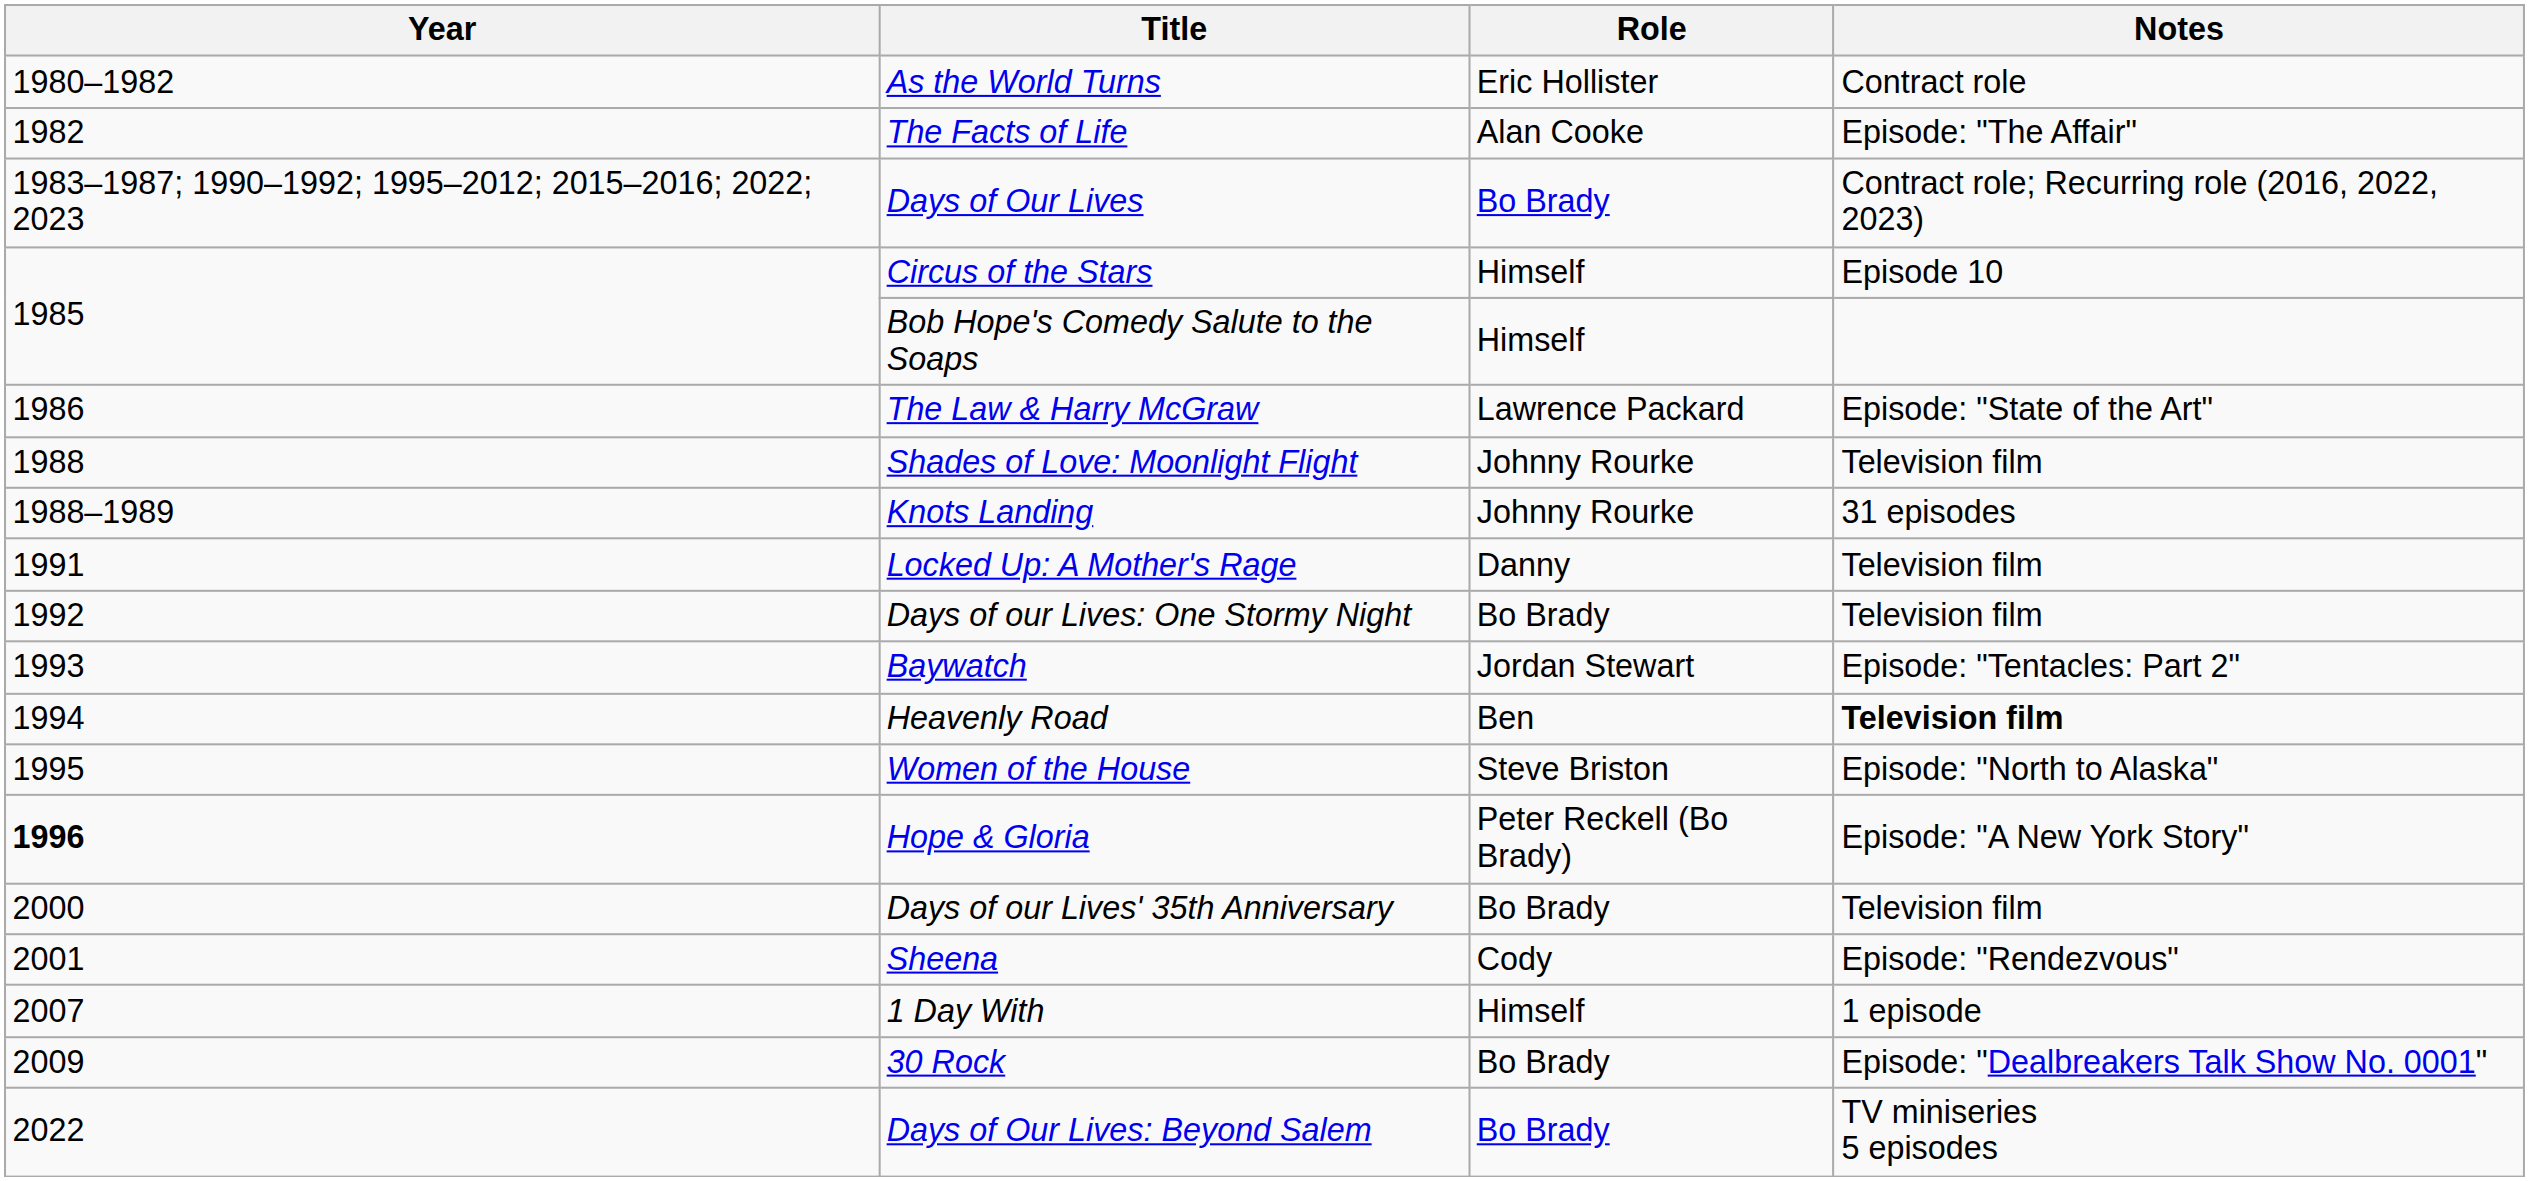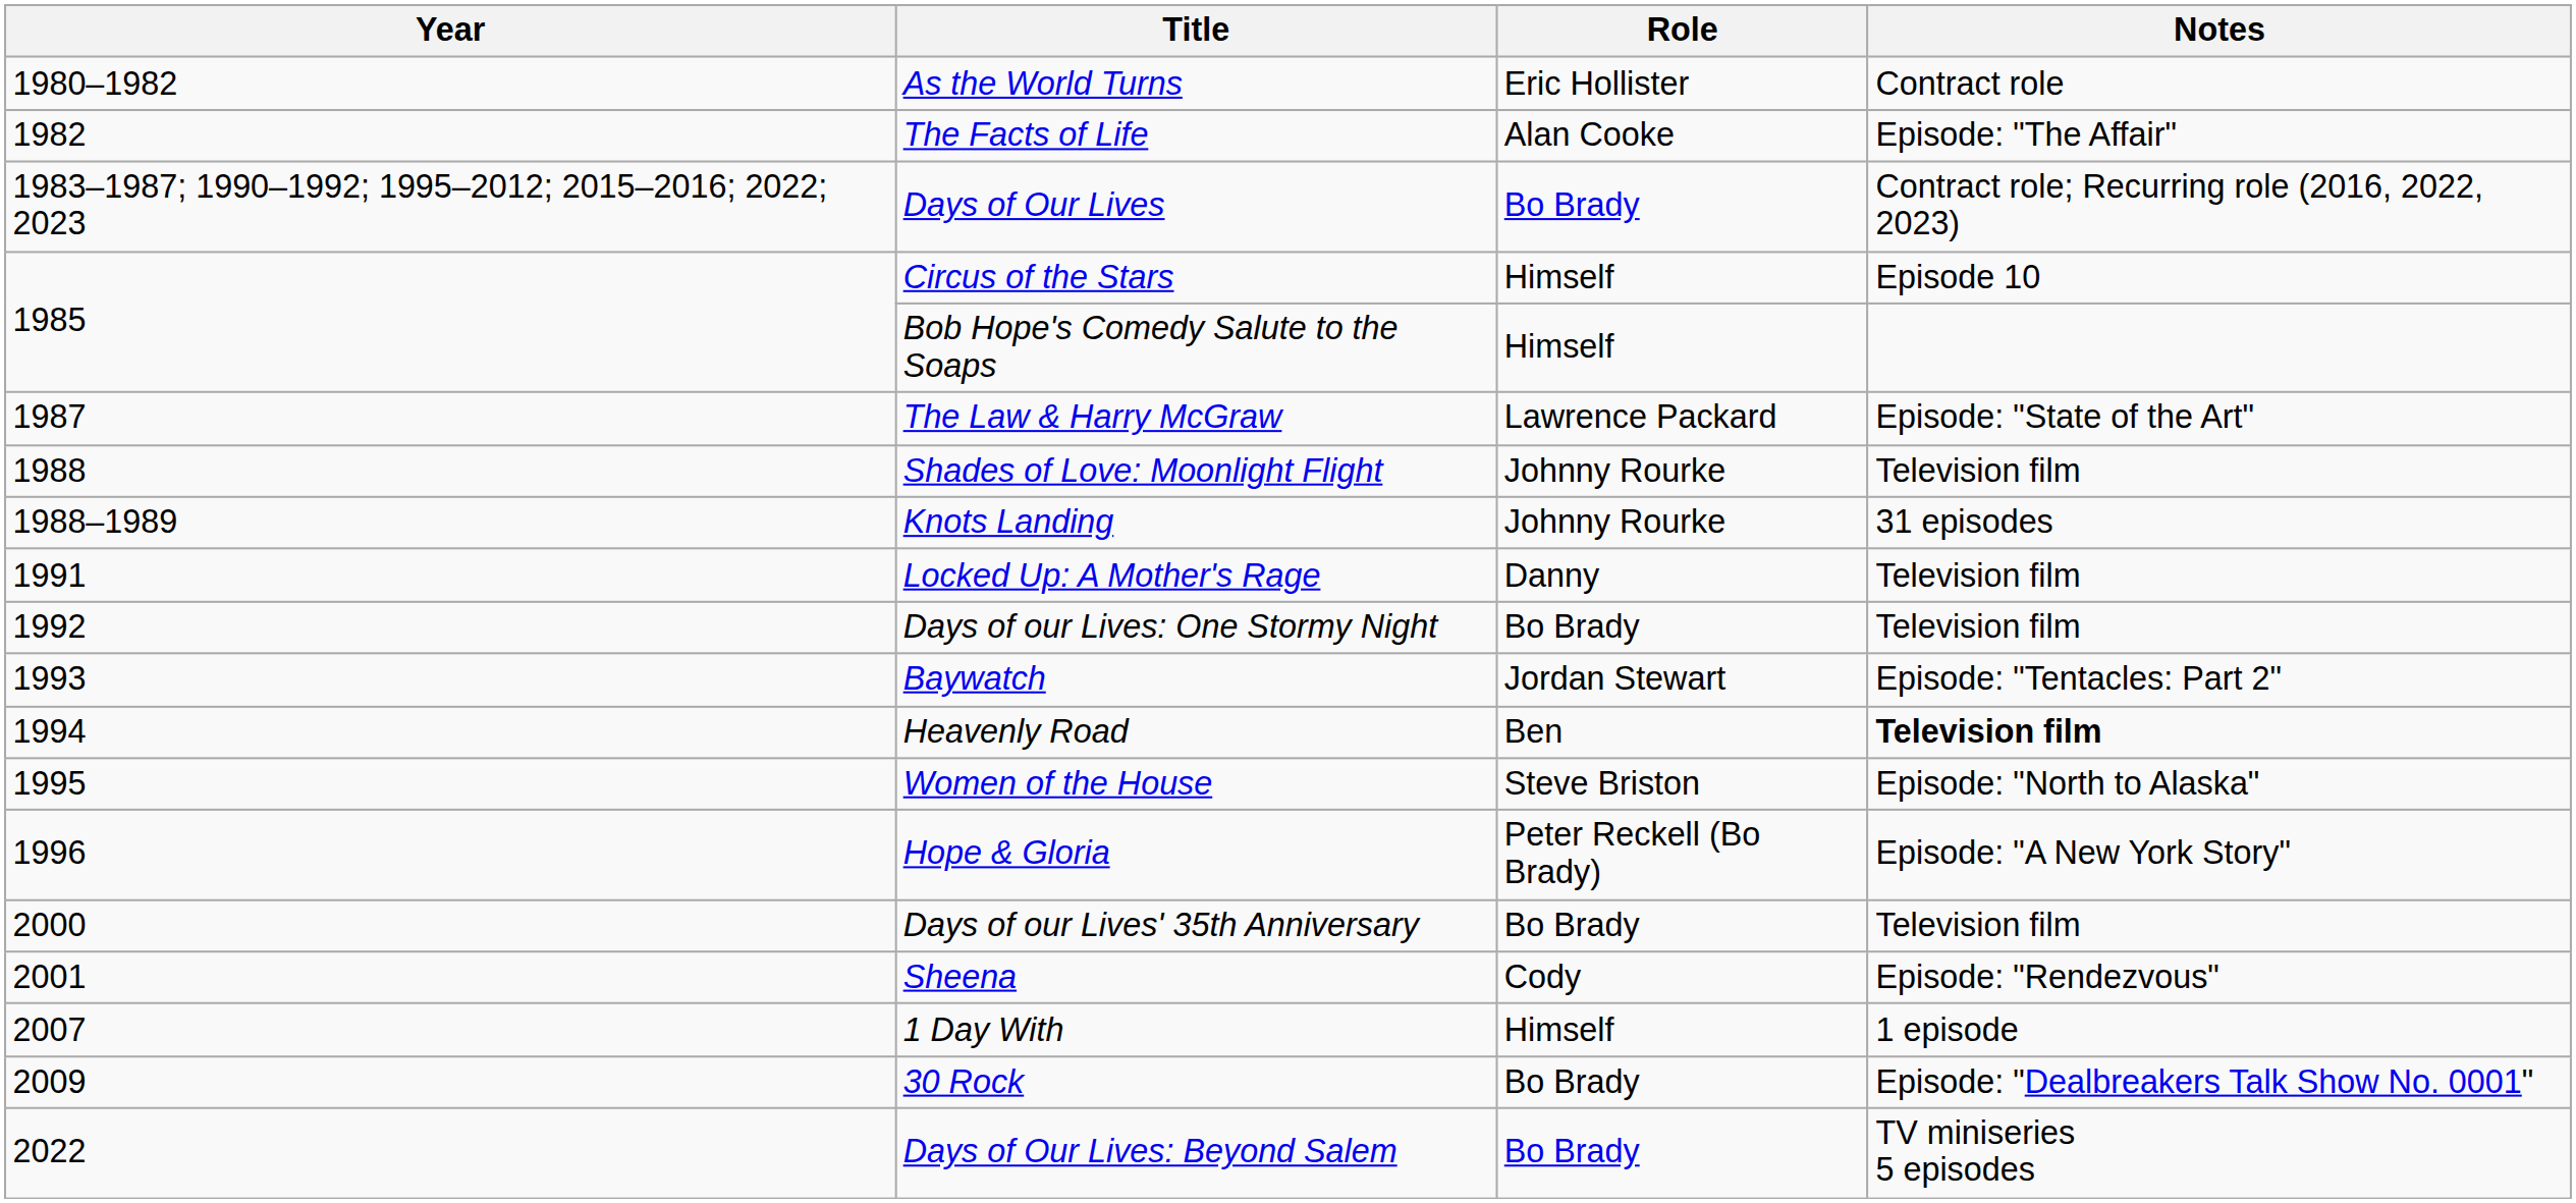The Law & Harry McGraw | Year: 1986 -> 1987
Hope & Gloria | Year: bold -> normal
